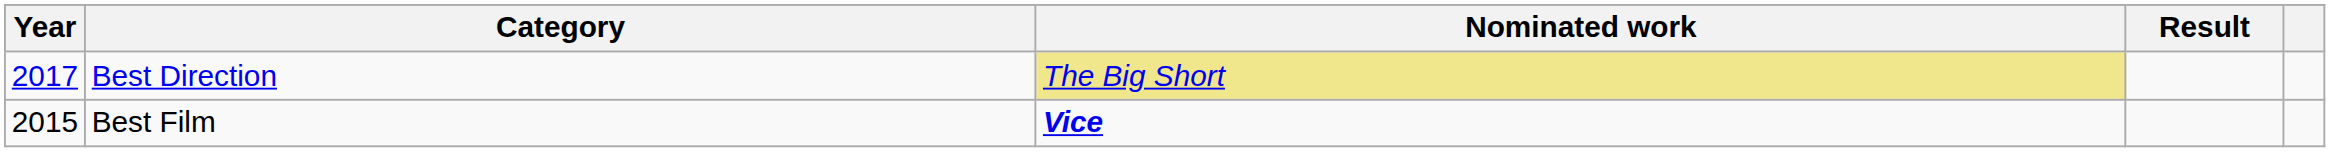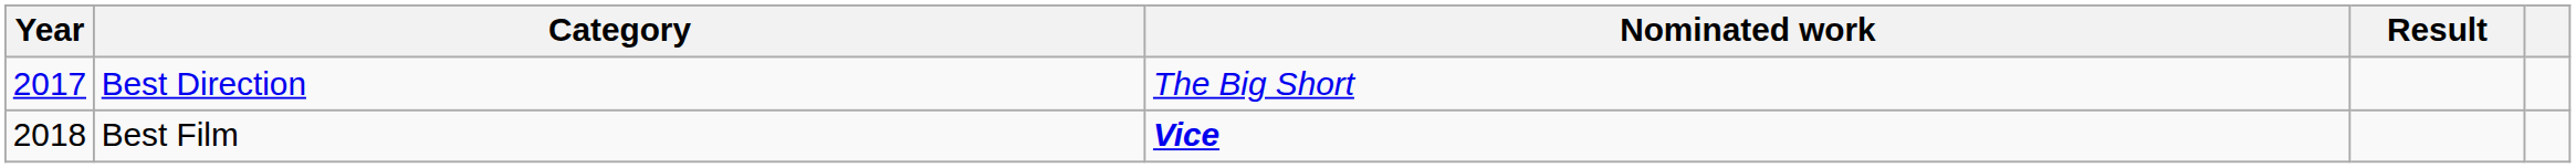Best Direction | Nominated work: khaki background -> no background
Best Film | Year: 2015 -> 2018
